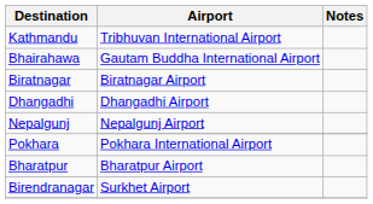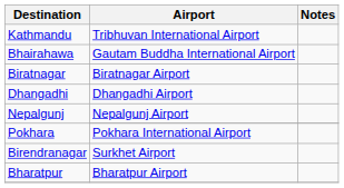rows swapped: Surkhet Airport <-> Bharatpur Airport
